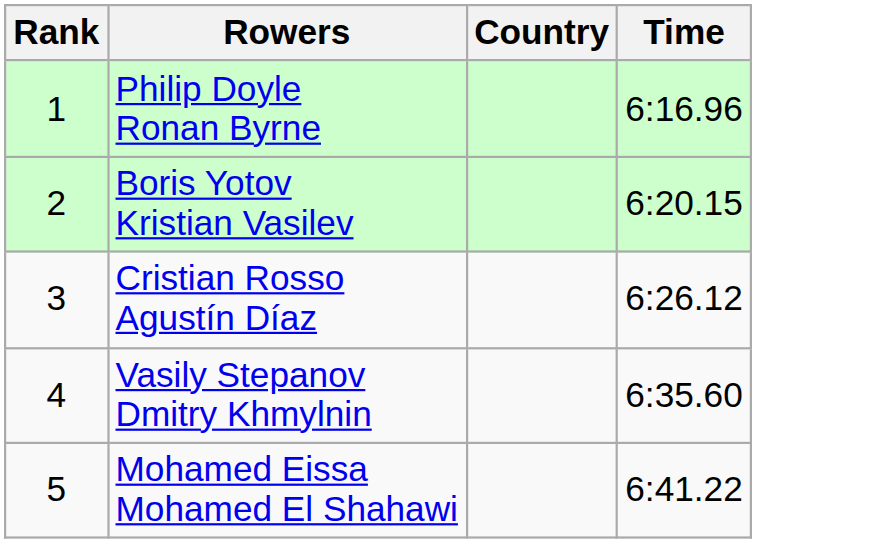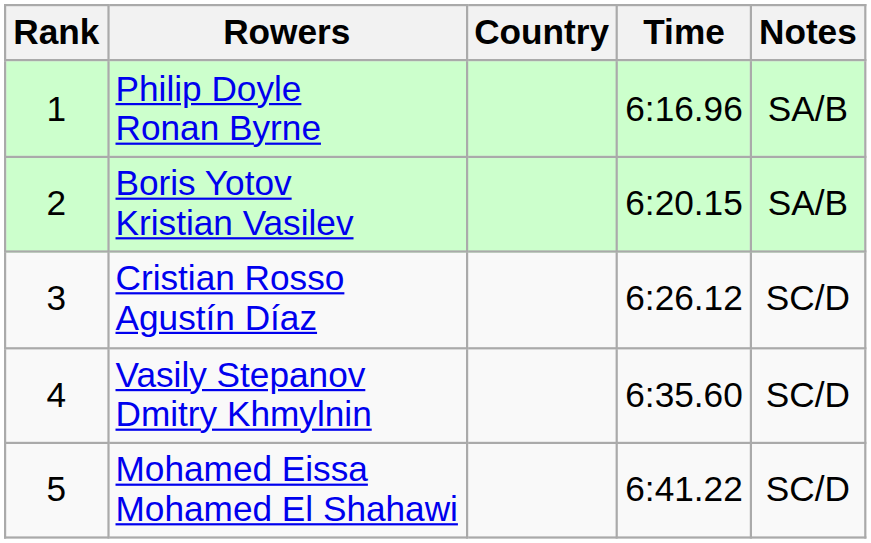+ column: Notes | SA/B | SA/B | SC/D | SC/D | SC/D
